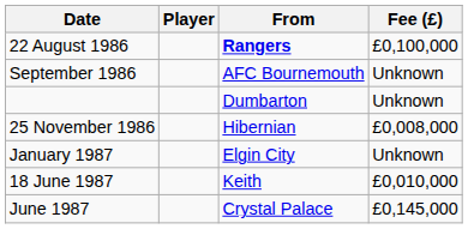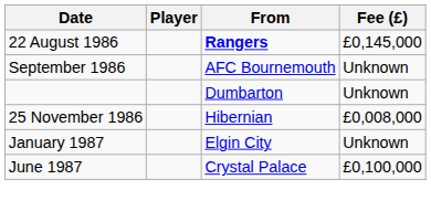22 August 1986 | Fee (£): £0,100,000 -> £0,145,000
- row: 18 June 1987 | Keith | £0,010,000
June 1987 | Fee (£): £0,145,000 -> £0,100,000
